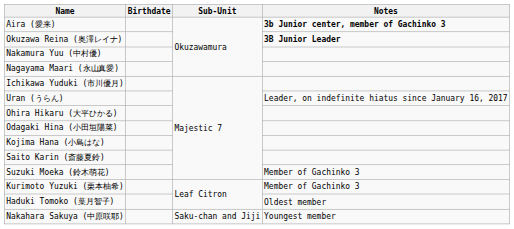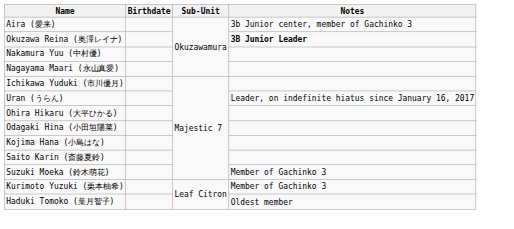Aira (愛来) | Notes: bold -> normal
- row: Nakahara Sakuya (中原咲耶) | Saku-chan and Jiji | Youngest member
